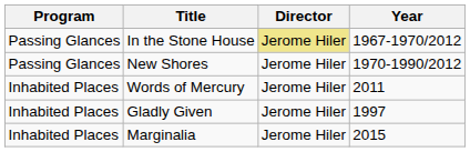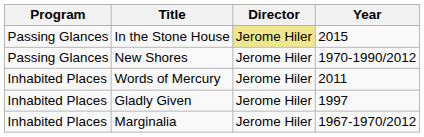In the Stone House | Year: 1967-1970/2012 -> 2015
Marginalia | Year: 2015 -> 1967-1970/2012
